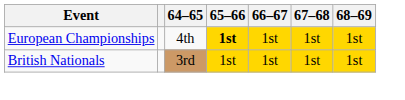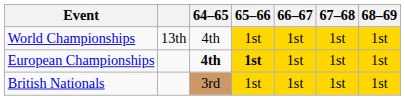+ row: World Championships | 13th | 4th | 1st | 1st | 1st | 1st
European Championships | 64–65: normal -> bold
